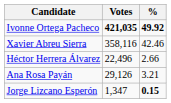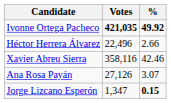rows swapped: Xavier Abreu Sierra <-> Héctor Herrera Álvarez
Ana Rosa Payán | Votes: 29,126 -> 27,126
Ana Rosa Payán | %: 3.21 -> 3.07
